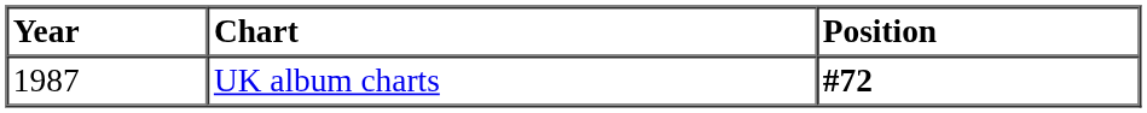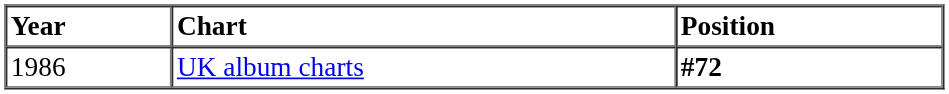UK album charts | Year: 1987 -> 1986
